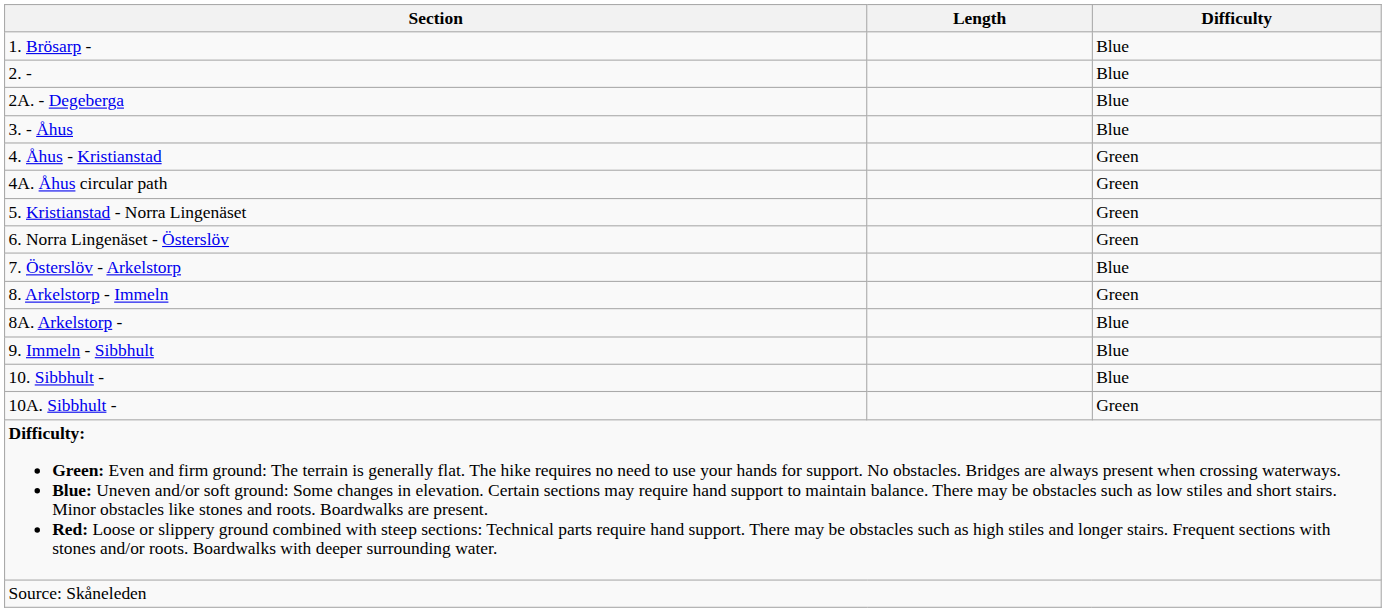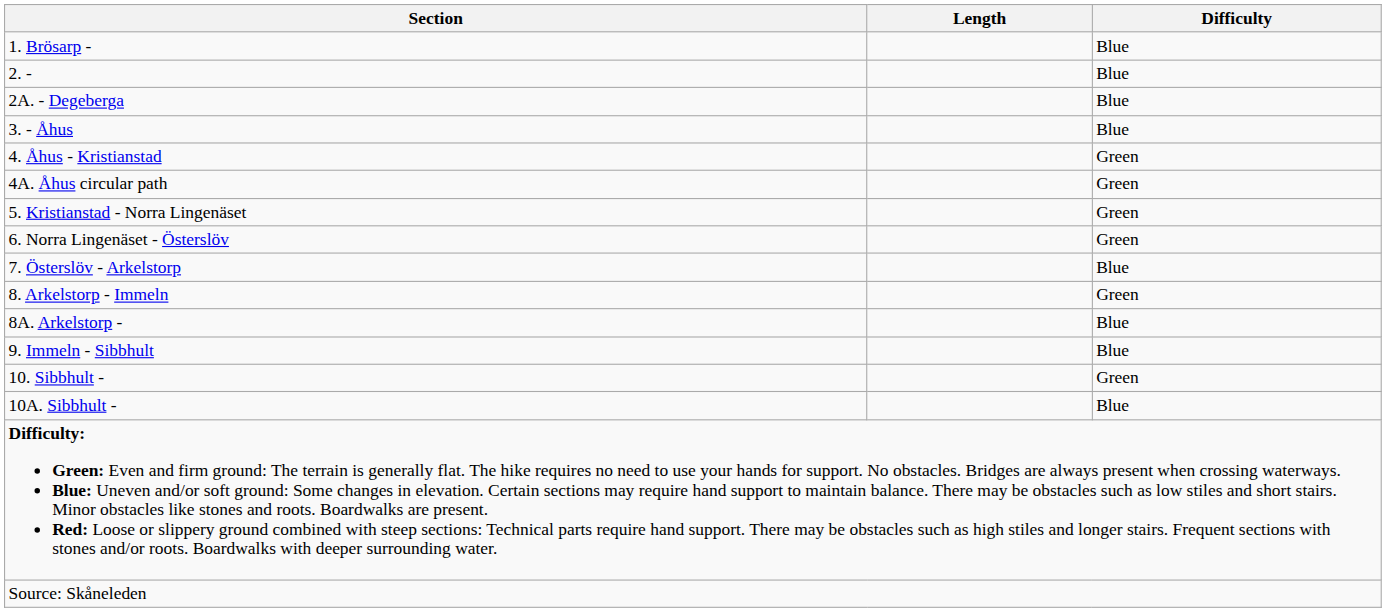10. Sibbhult - | Difficulty: Blue -> Green
10A. Sibbhult - | Difficulty: Green -> Blue
